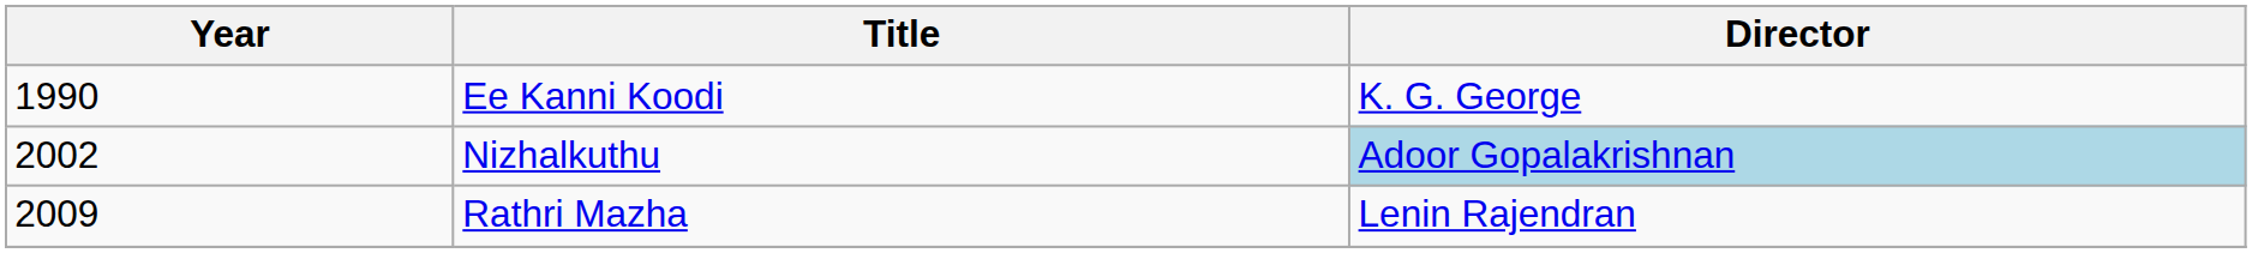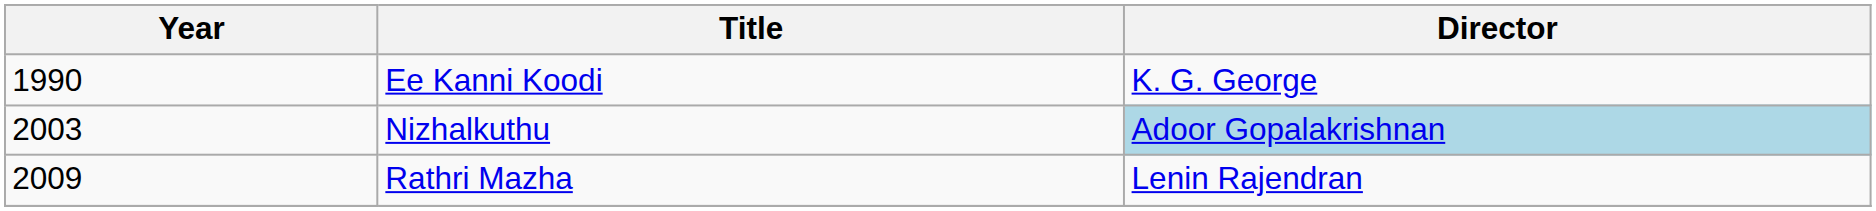Nizhalkuthu | Year: 2002 -> 2003
